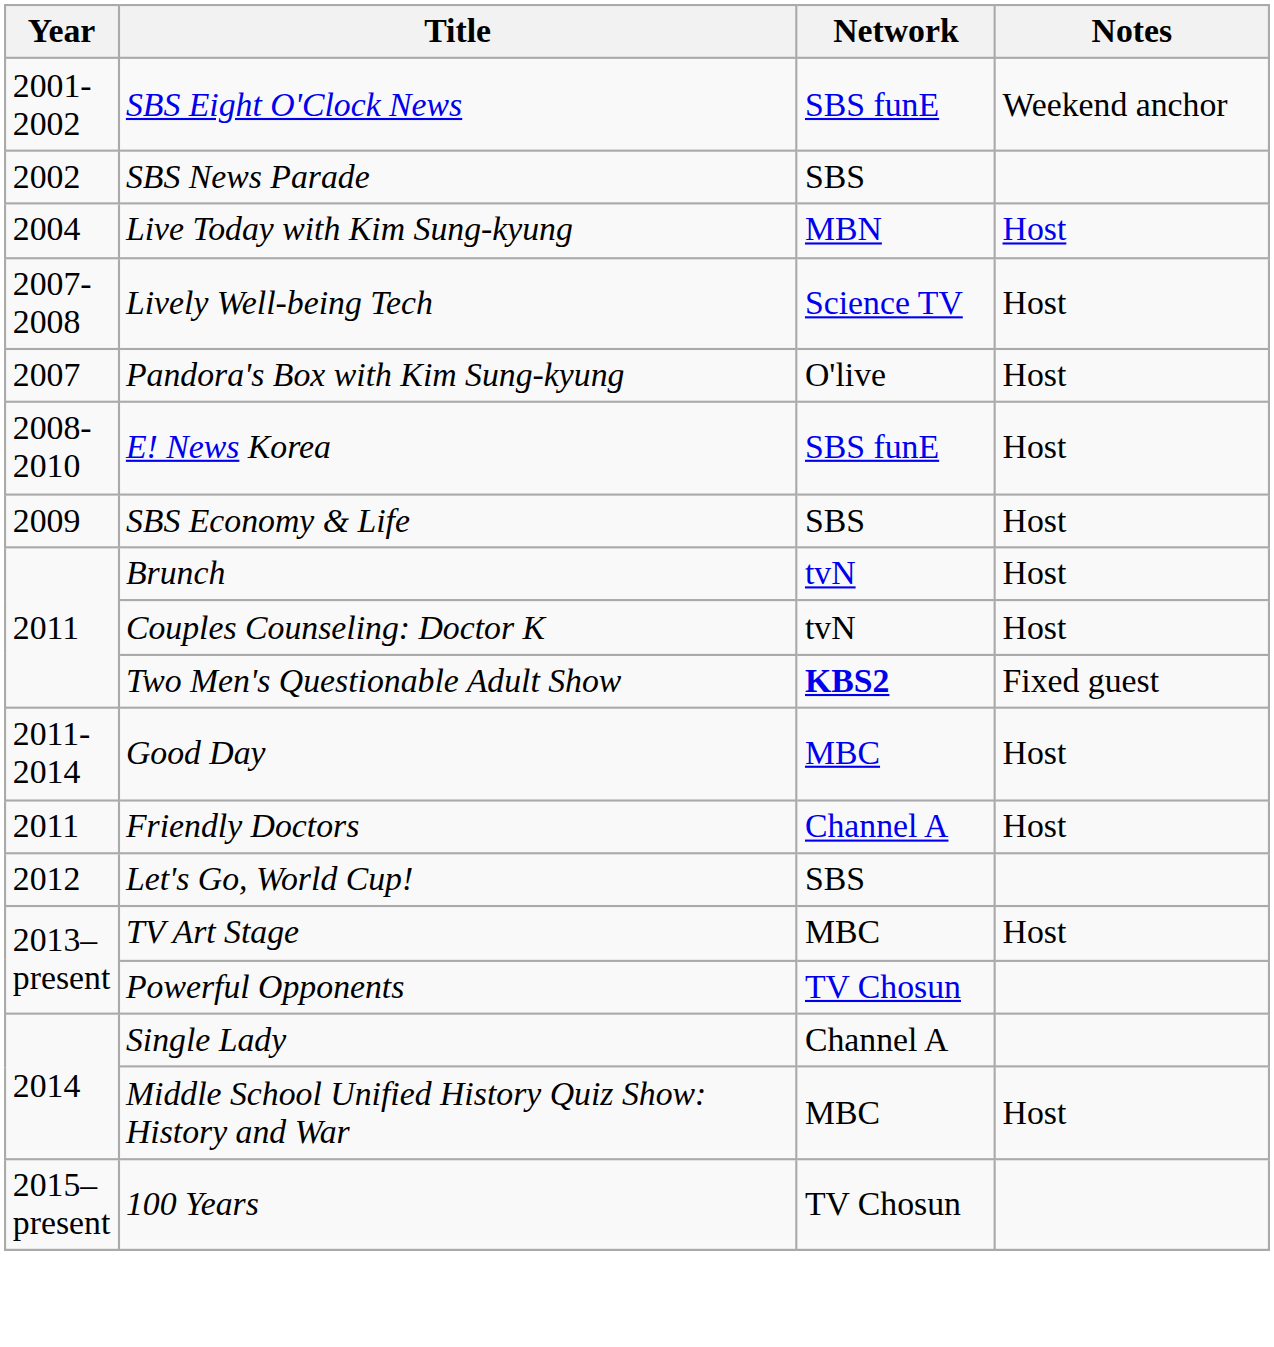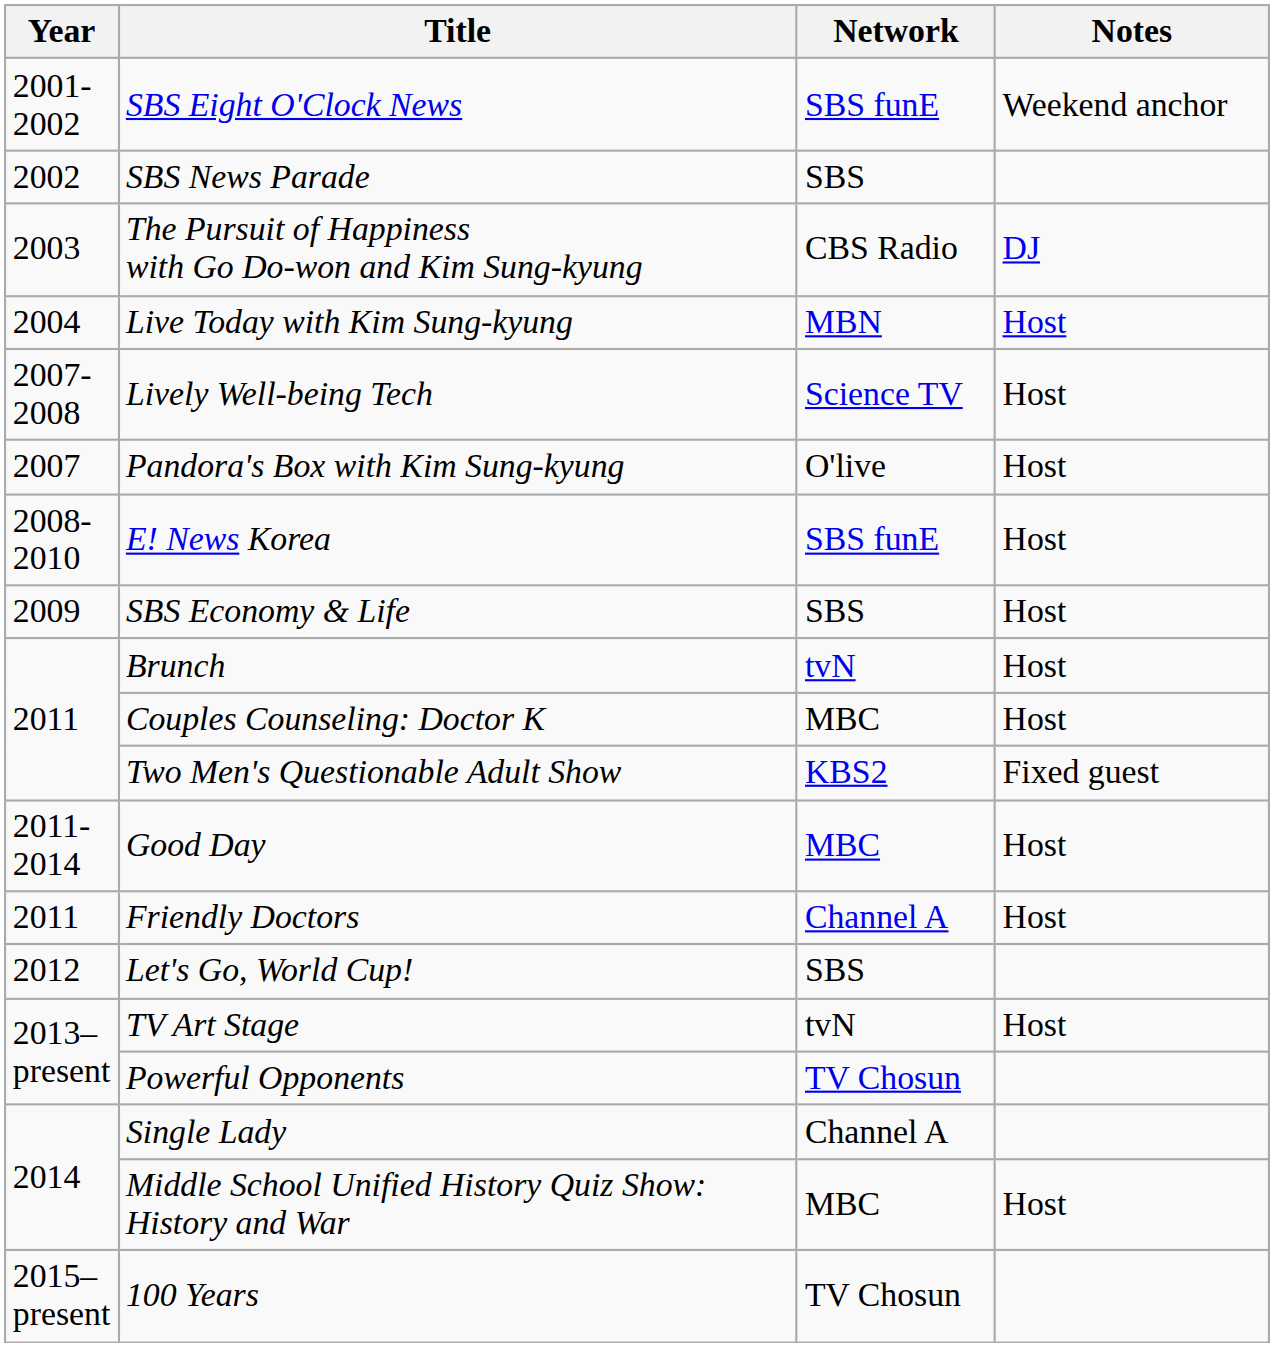+ row: 2003 | The Pursuit of Happiness with Go Do-won and Kim Sung-kyung | CBS Radio | DJ
Couples Counseling: Doctor K | Network: tvN -> MBC
Two Men's Questionable Adult Show | Network: bold -> normal
TV Art Stage | Network: MBC -> tvN
